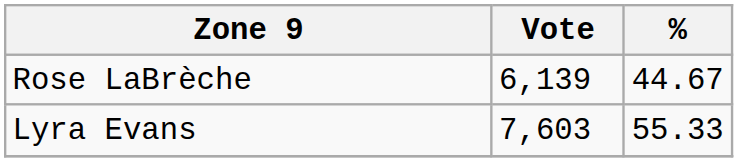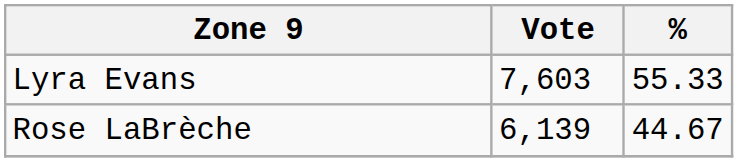rows swapped: Lyra Evans <-> Rose LaBrèche
